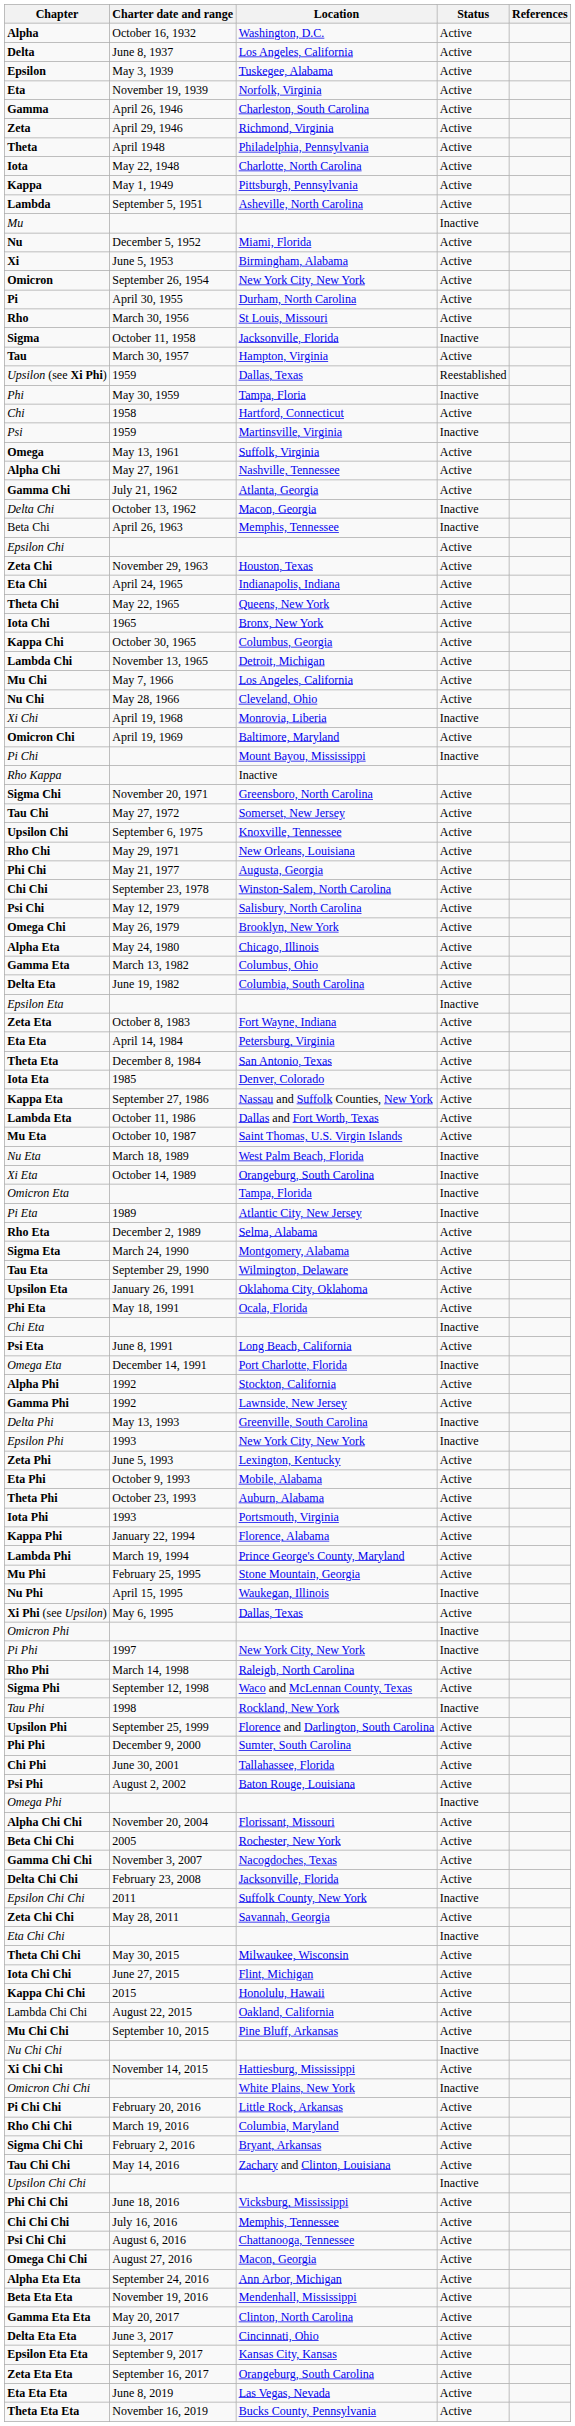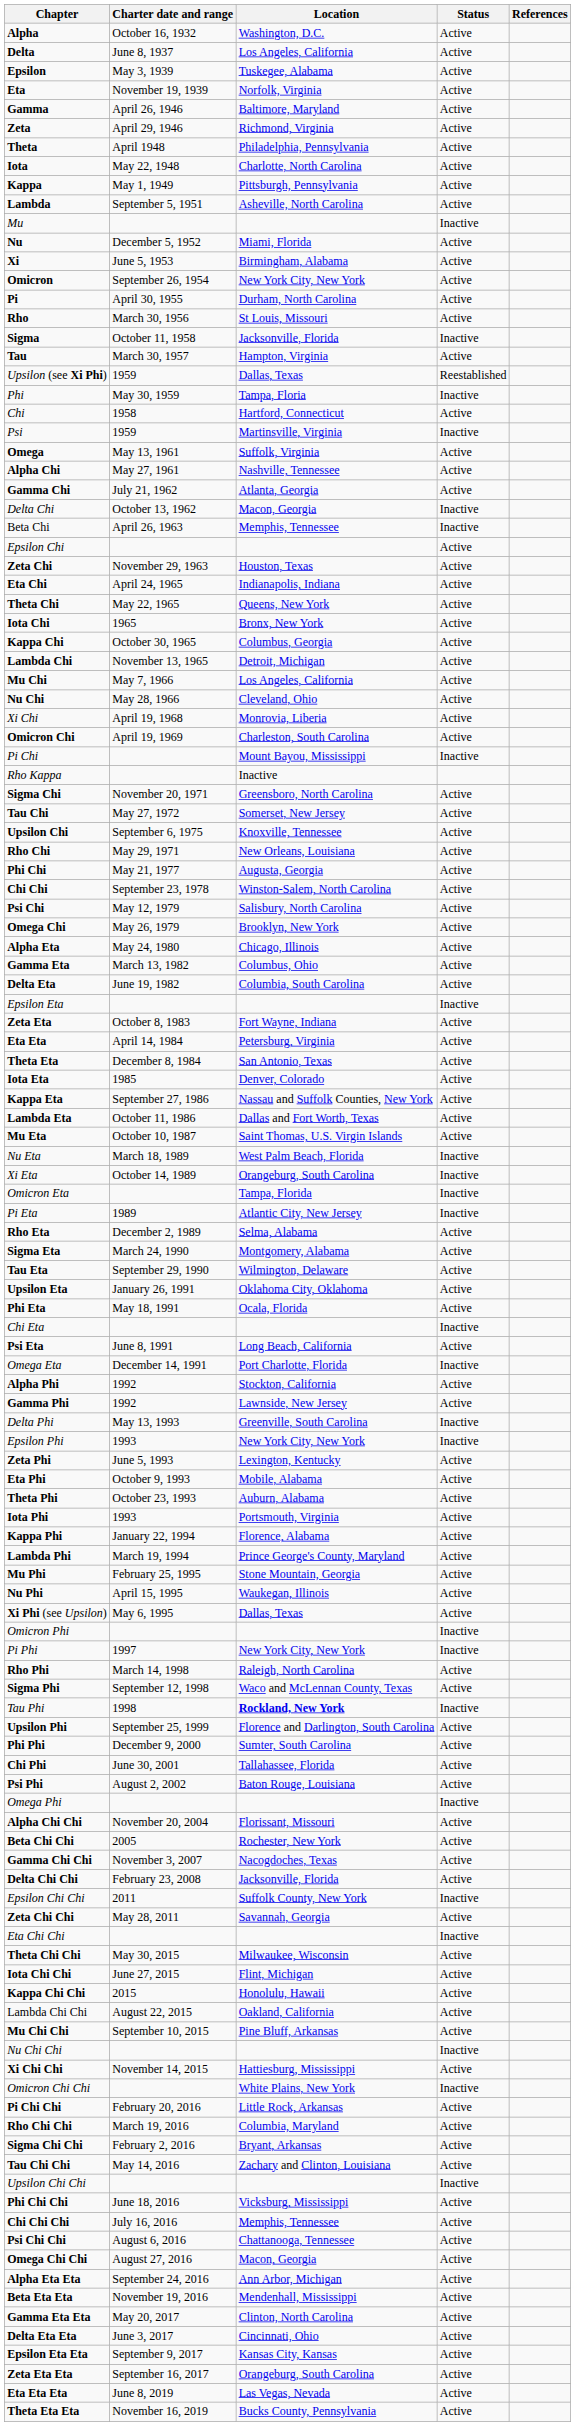Gamma | Location: Charleston, South Carolina -> Baltimore, Maryland
Xi Chi | Status: Inactive -> Active
Omicron Chi | Location: Baltimore, Maryland -> Charleston, South Carolina
Nu Phi | Status: Inactive -> Active
Tau Phi | Location: normal -> bold
